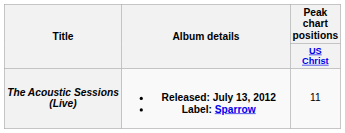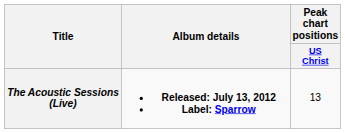The Acoustic Sessions (Live) | Peak chart positions / US Christ: 11 -> 13
